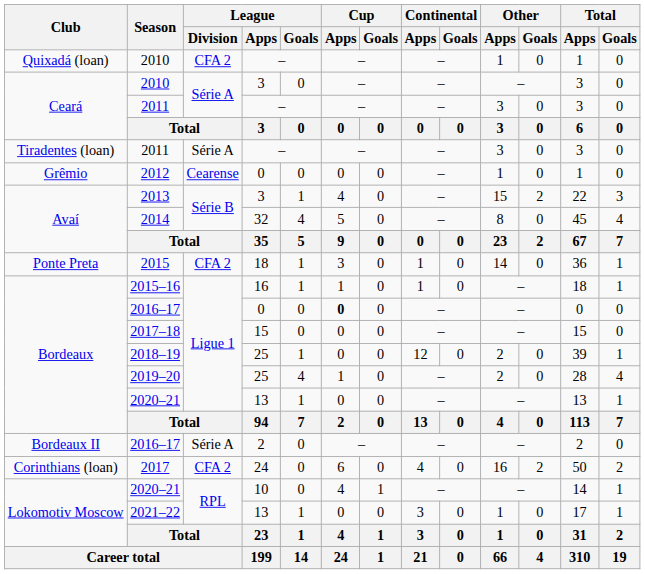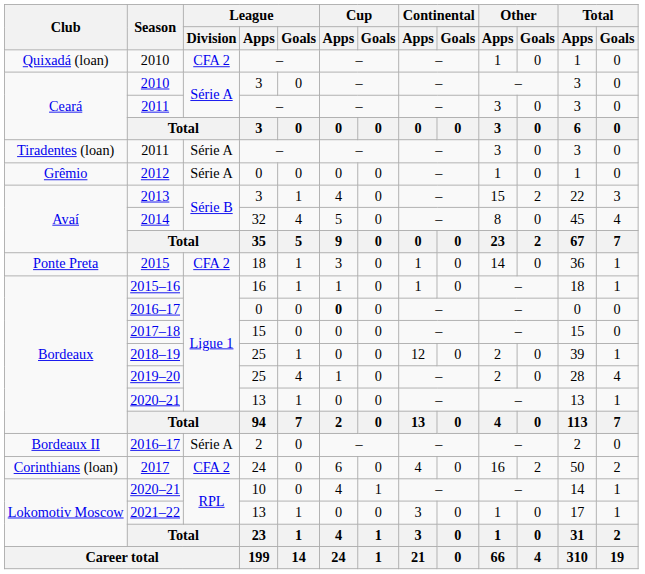2012 | League / Division: Cearense -> Série A
